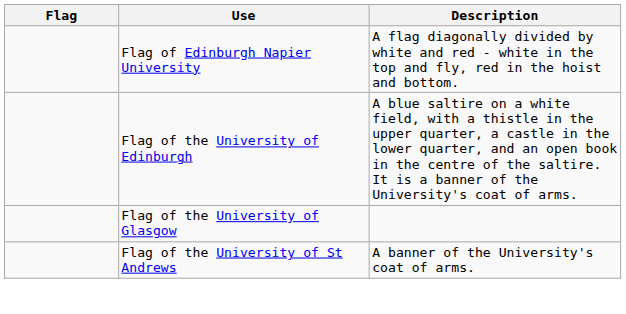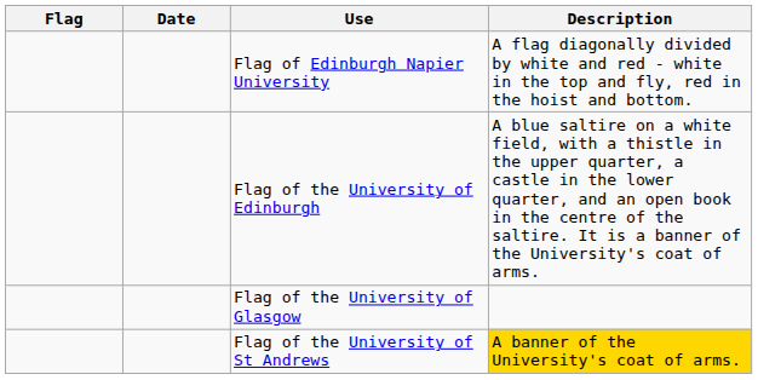+ column: Date
Flag of the University of St Andrews | Description: no background -> gold background
